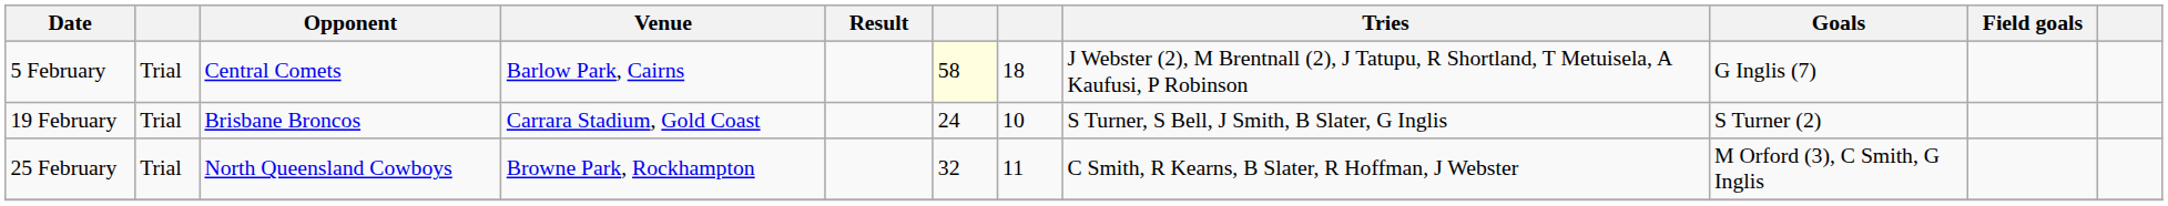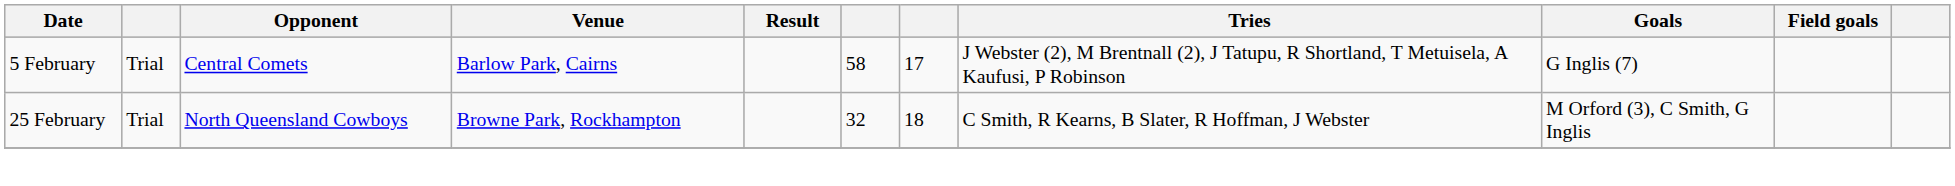5 February | column 6: lightyellow background -> no background
5 February | column 7: 18 -> 17
- row: 19 February | Trial | Brisbane Broncos | Carrara Stadium, Gold Coast | 24 | 10 | S Turner, S Bell, J Smith, B Slater, G Inglis | S Turner (2)
25 February | column 7: 11 -> 18
